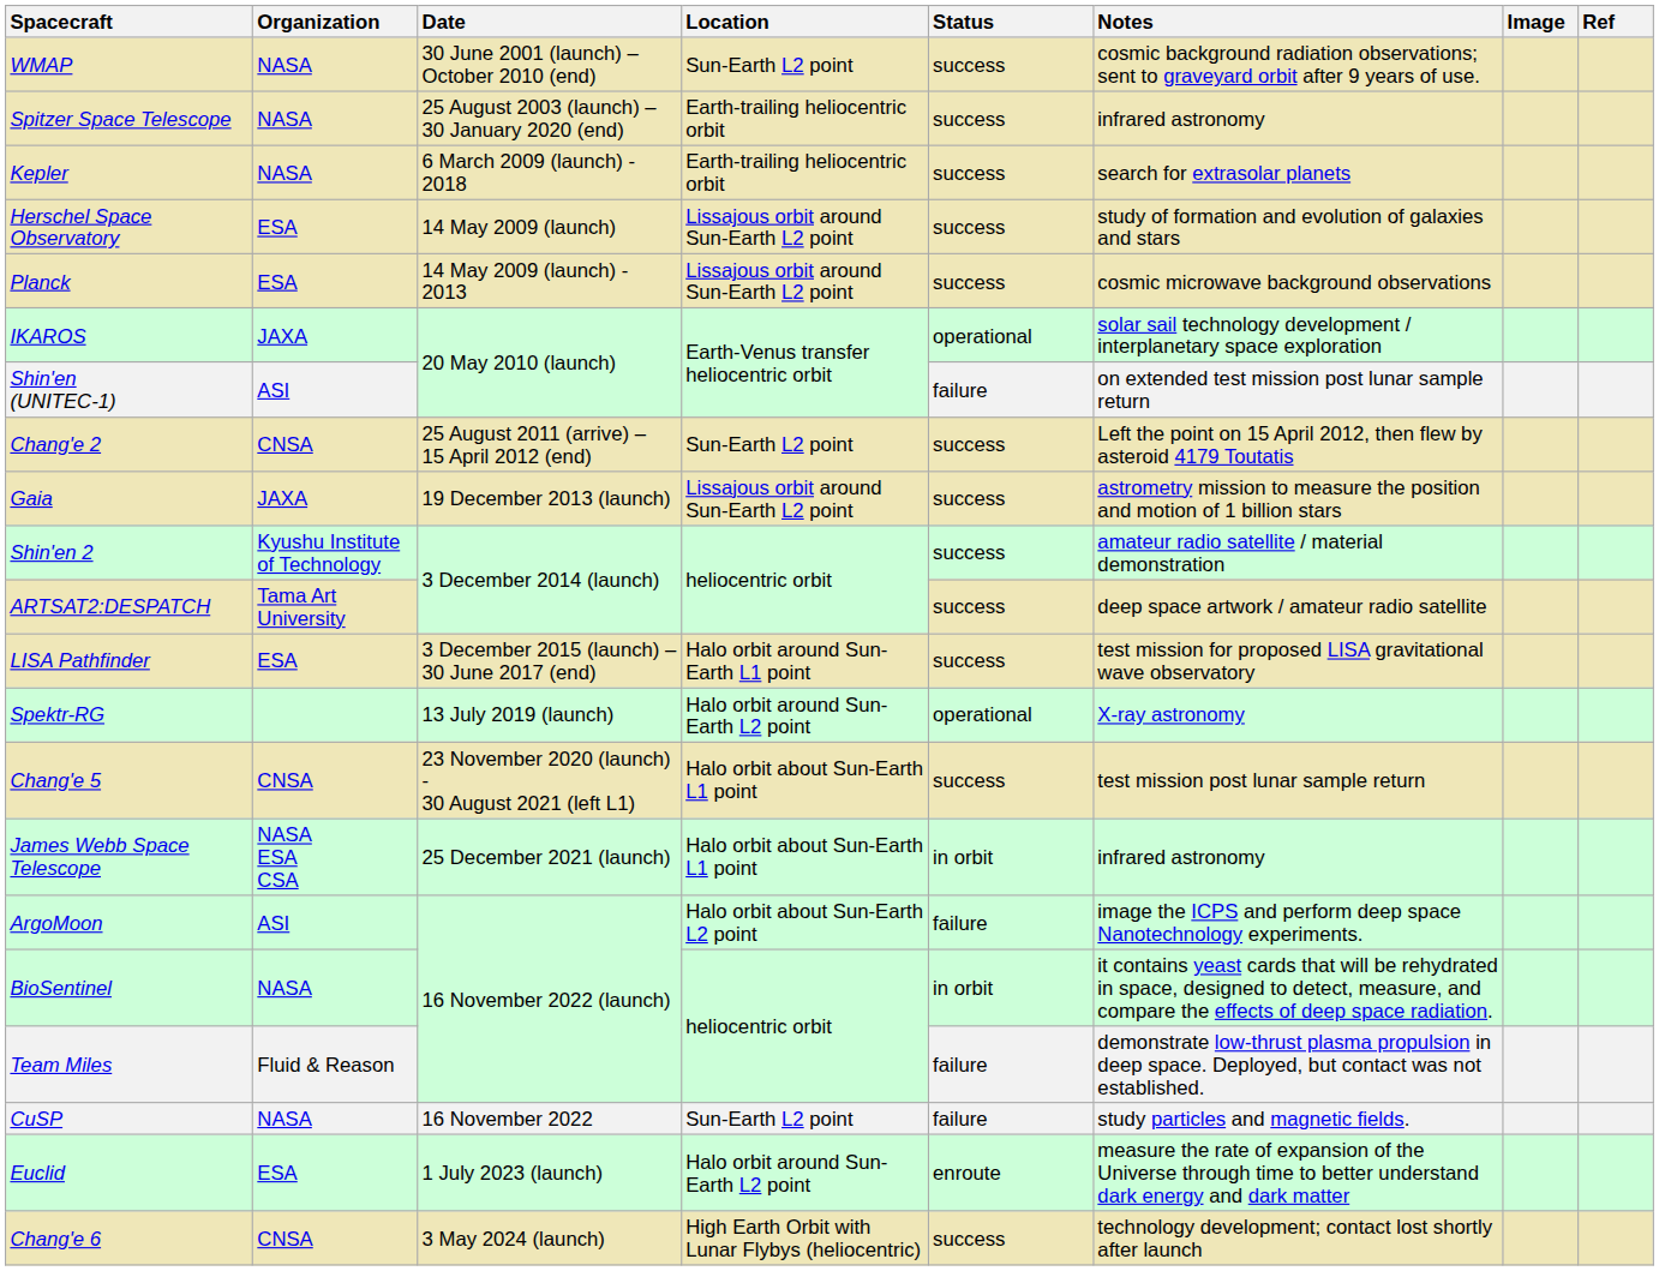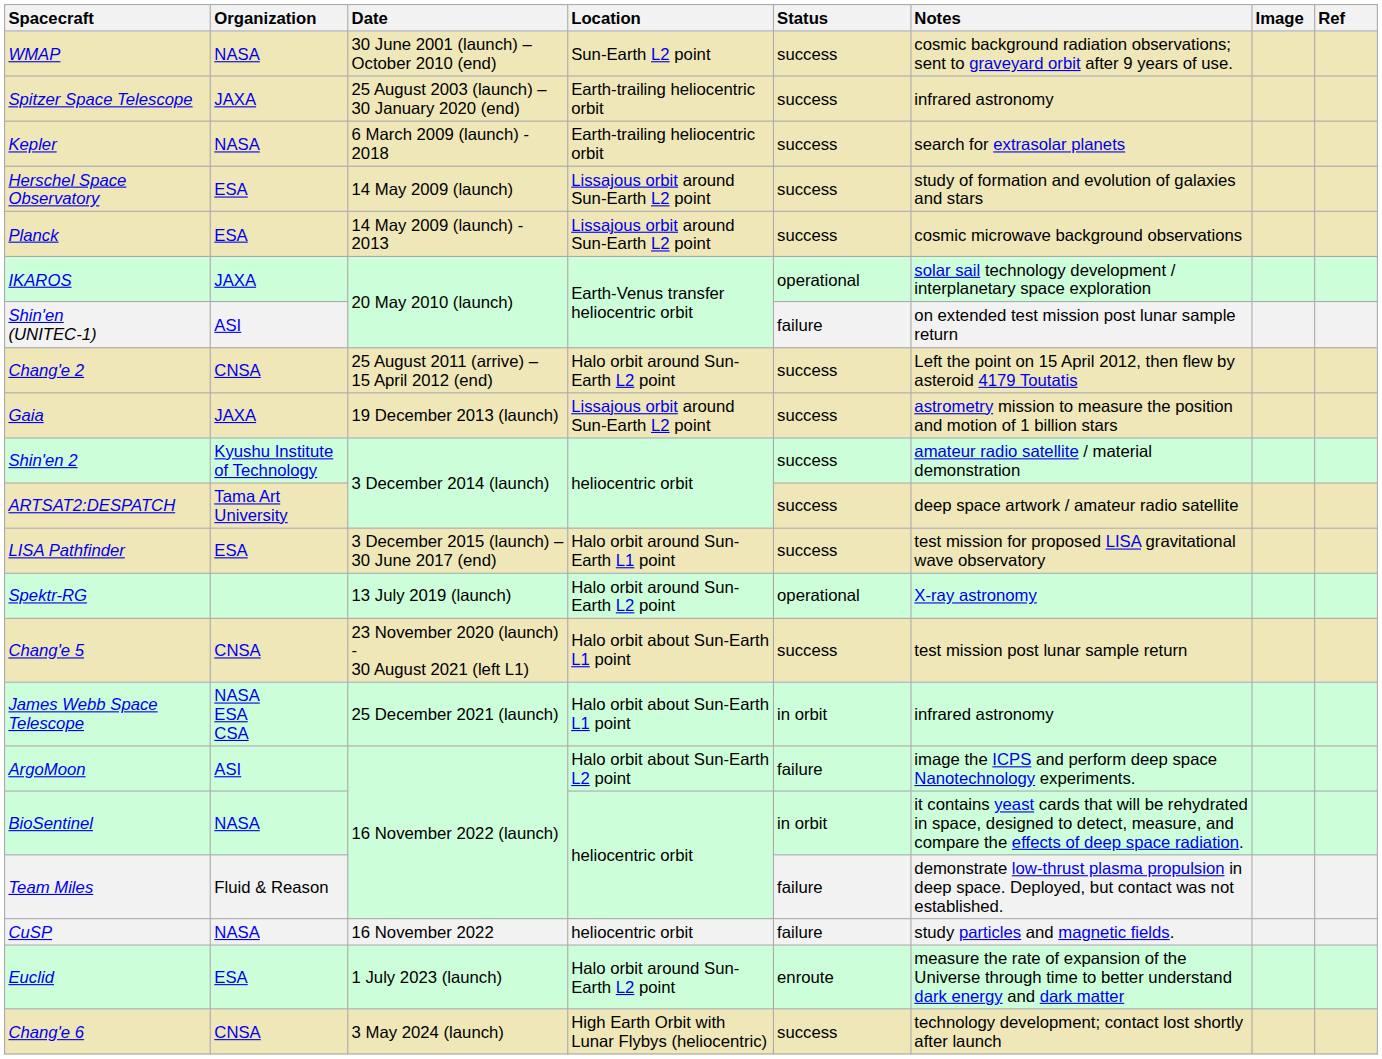Spitzer Space Telescope | Organization: NASA -> JAXA
Chang'e 2 | Location: Sun-Earth L2 point -> Halo orbit around Sun-Earth L2 point
CuSP | Location: Sun-Earth L2 point -> heliocentric orbit
